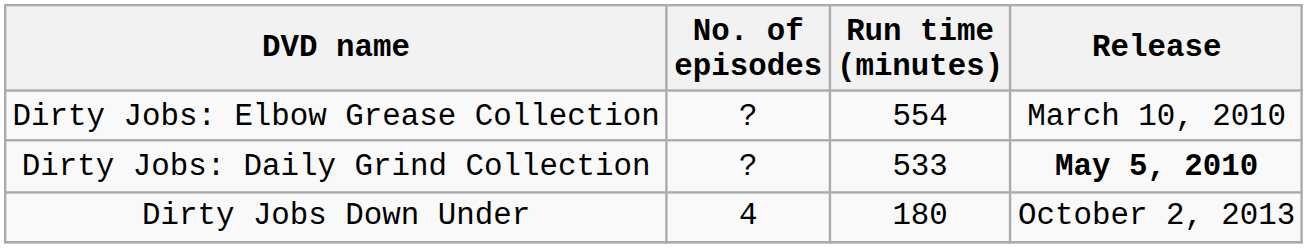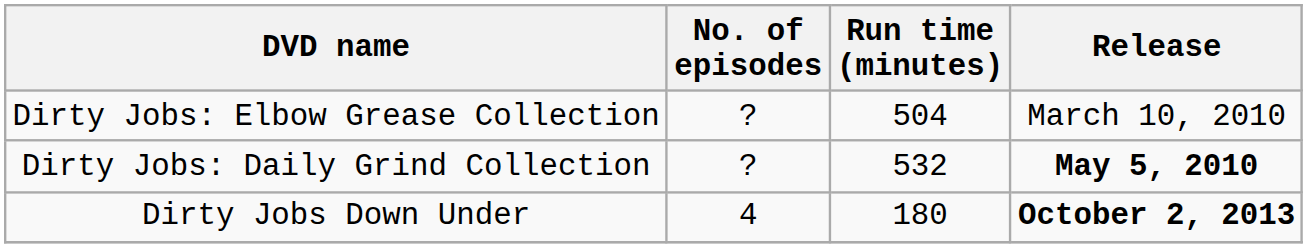Dirty Jobs: Elbow Grease Collection | Run time (minutes): 554 -> 504
Dirty Jobs: Daily Grind Collection | Run time (minutes): 533 -> 532
Dirty Jobs Down Under | Release: normal -> bold
